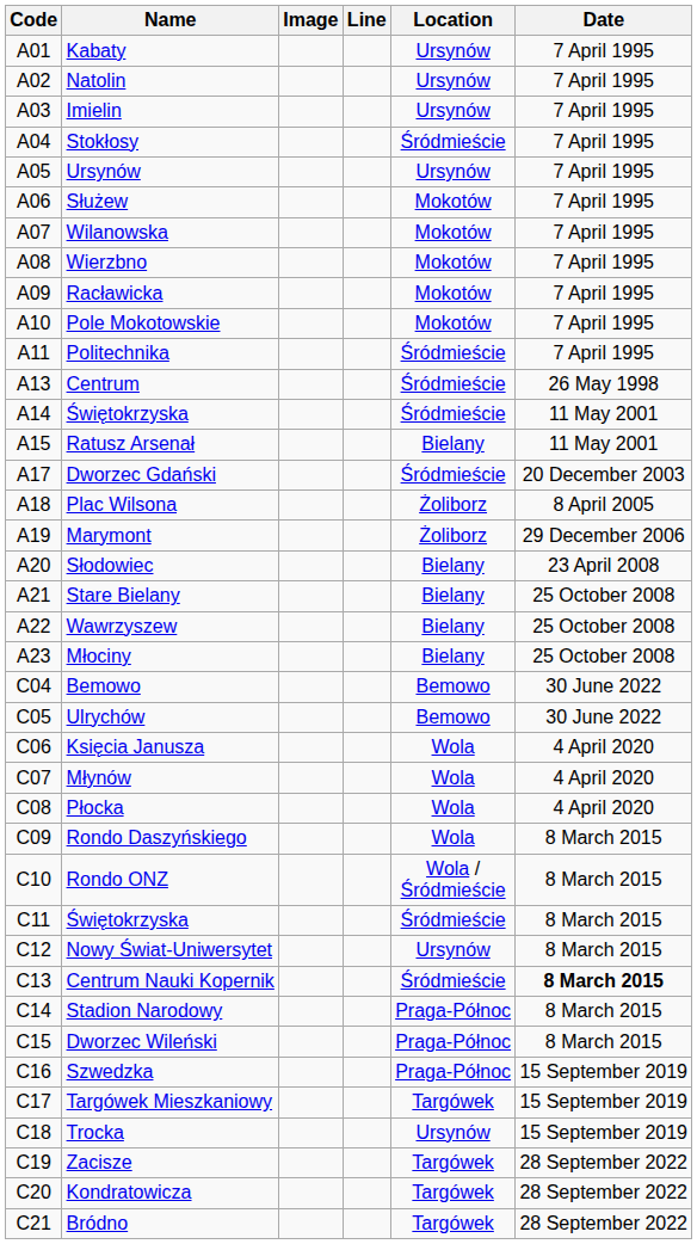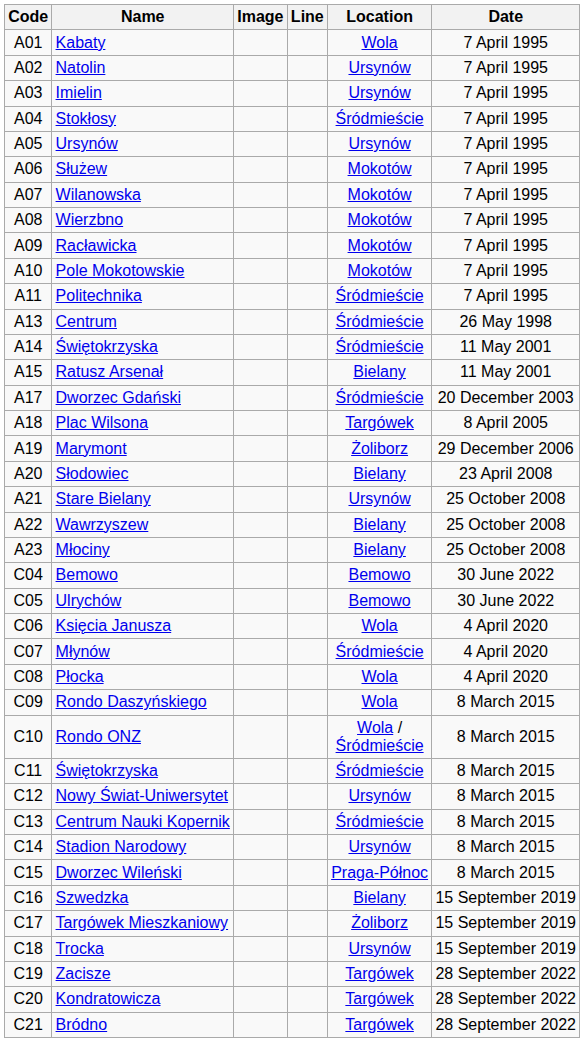Kabaty | Location: Ursynów -> Wola
Plac Wilsona | Location: Żoliborz -> Targówek
Stare Bielany | Location: Bielany -> Ursynów
Młynów | Location: Wola -> Śródmieście
Centrum Nauki Kopernik | Date: bold -> normal
Stadion Narodowy | Location: Praga-Północ -> Ursynów
Szwedzka | Location: Praga-Północ -> Bielany
Targówek Mieszkaniowy | Location: Targówek -> Żoliborz
